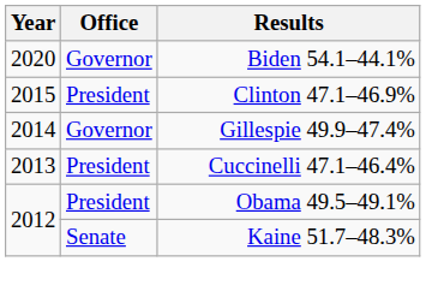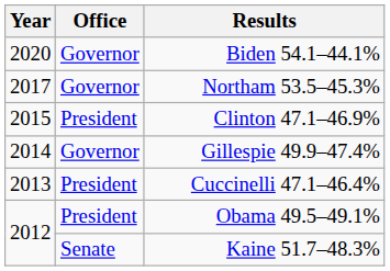+ row: 2017 | Governor | Northam 53.5–45.3%
